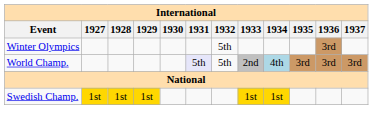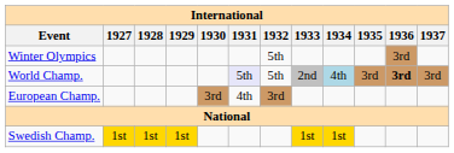World Champ. | 1936: normal -> bold
+ row: European Champ. | 3rd | 4th | 3rd
